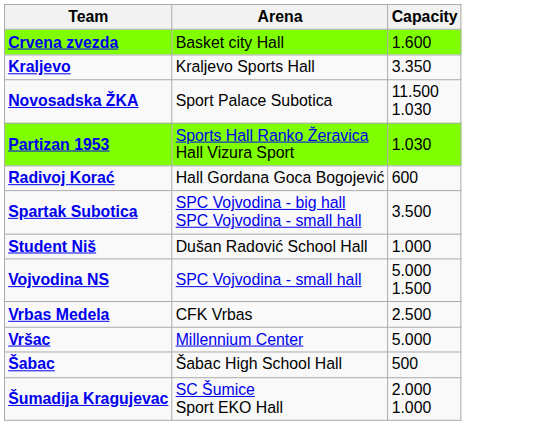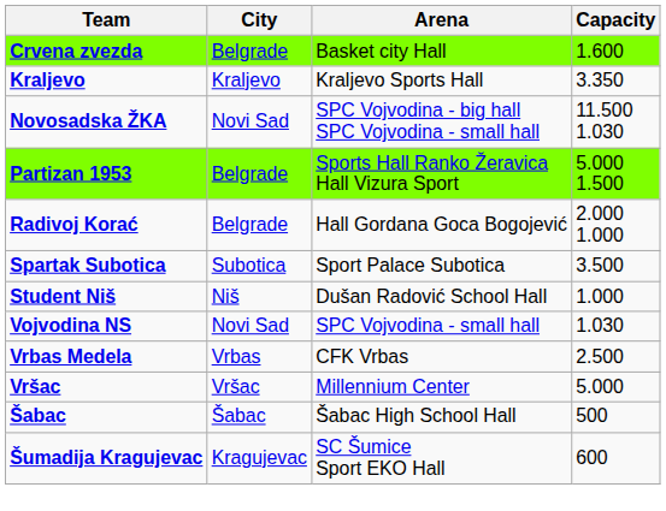+ column: City | Belgrade | Kraljevo | Novi Sad | Belgrade | Belgrade | Subotica | Niš | Novi Sad | Vrbas | Vršac | Šabac | Kragujevac
Novosadska ŽKA | Arena: Sport Palace Subotica -> SPC Vojvodina - big hall SPC Vojvodina - small hall
Partizan 1953 | Capacity: 1.030 -> 5.000 1.500
Radivoj Korać | Capacity: 600 -> 2.000 1.000
Spartak Subotica | Arena: SPC Vojvodina - big hall SPC Vojvodina - small hall -> Sport Palace Subotica
Vojvodina NS | Capacity: 5.000 1.500 -> 1.030
Šumadija Kragujevac | Capacity: 2.000 1.000 -> 600
